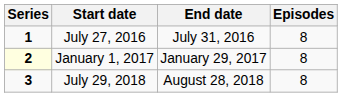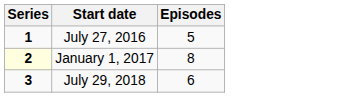- column: End date | July 31, 2016 | January 29, 2017 | August 28, 2018
July 27, 2016 | Episodes: 8 -> 5
July 29, 2018 | Episodes: 8 -> 6
